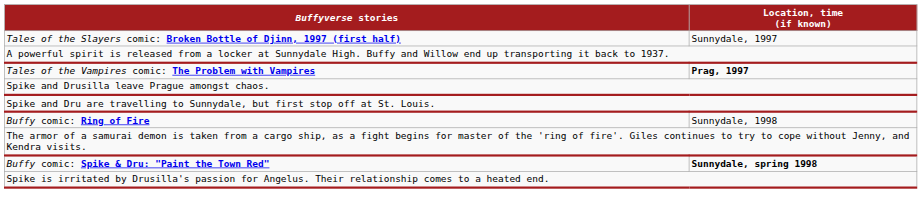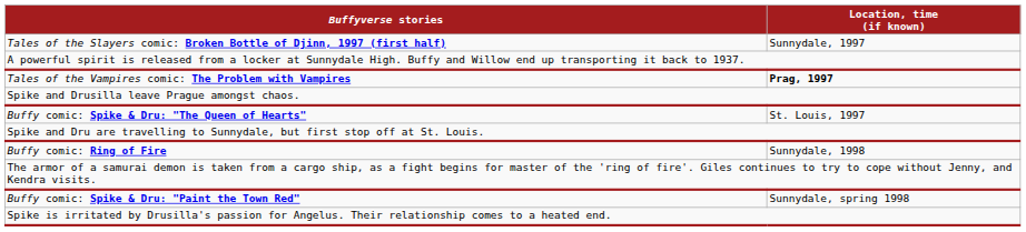+ row: Buffy comic: Spike & Dru: "The Queen of Hearts" | St. Louis, 1997
Buffy comic: Spike & Dru: "Paint the Town Red" | Location, time (if known): bold -> normal
